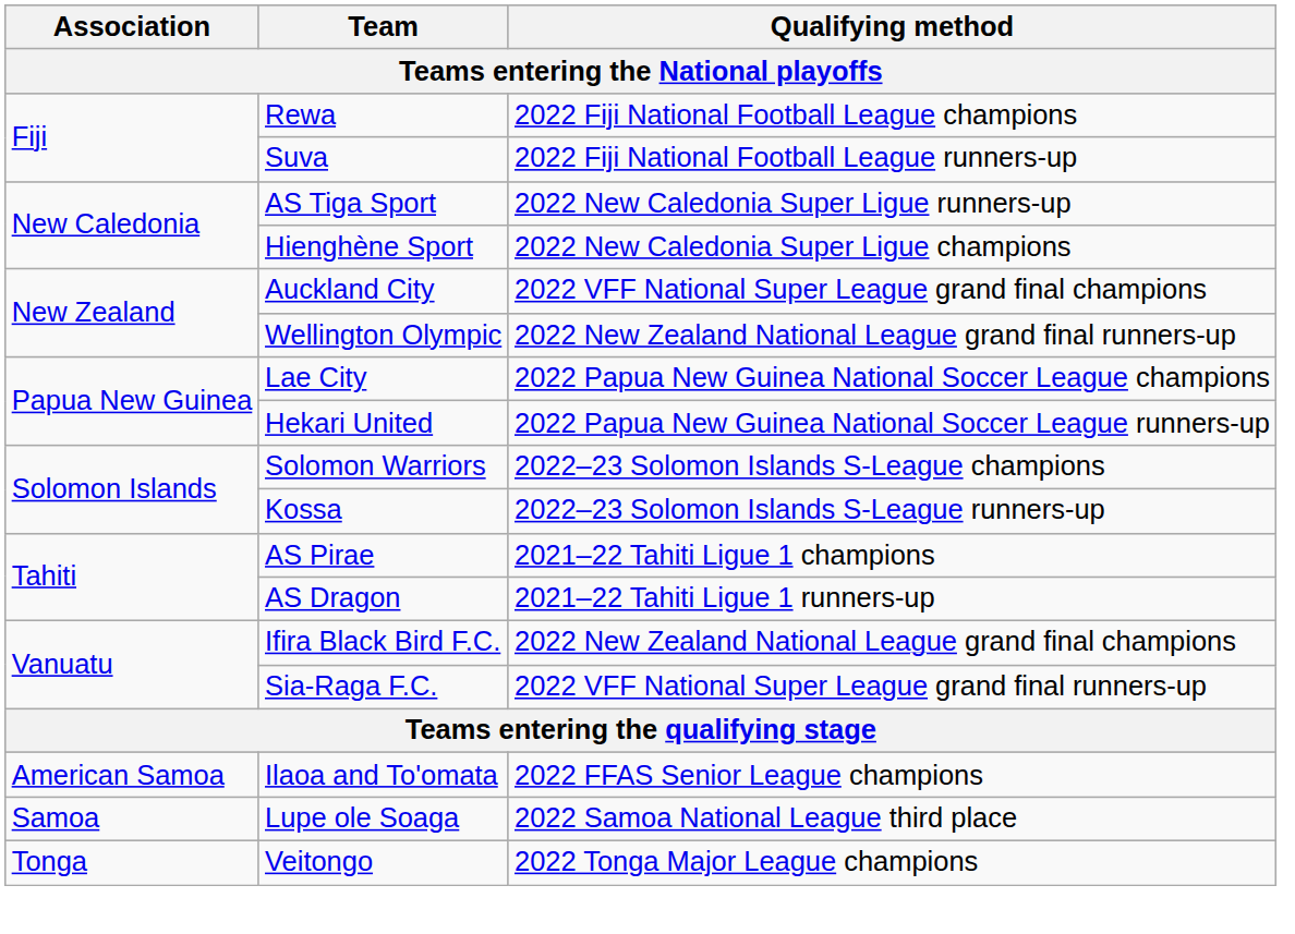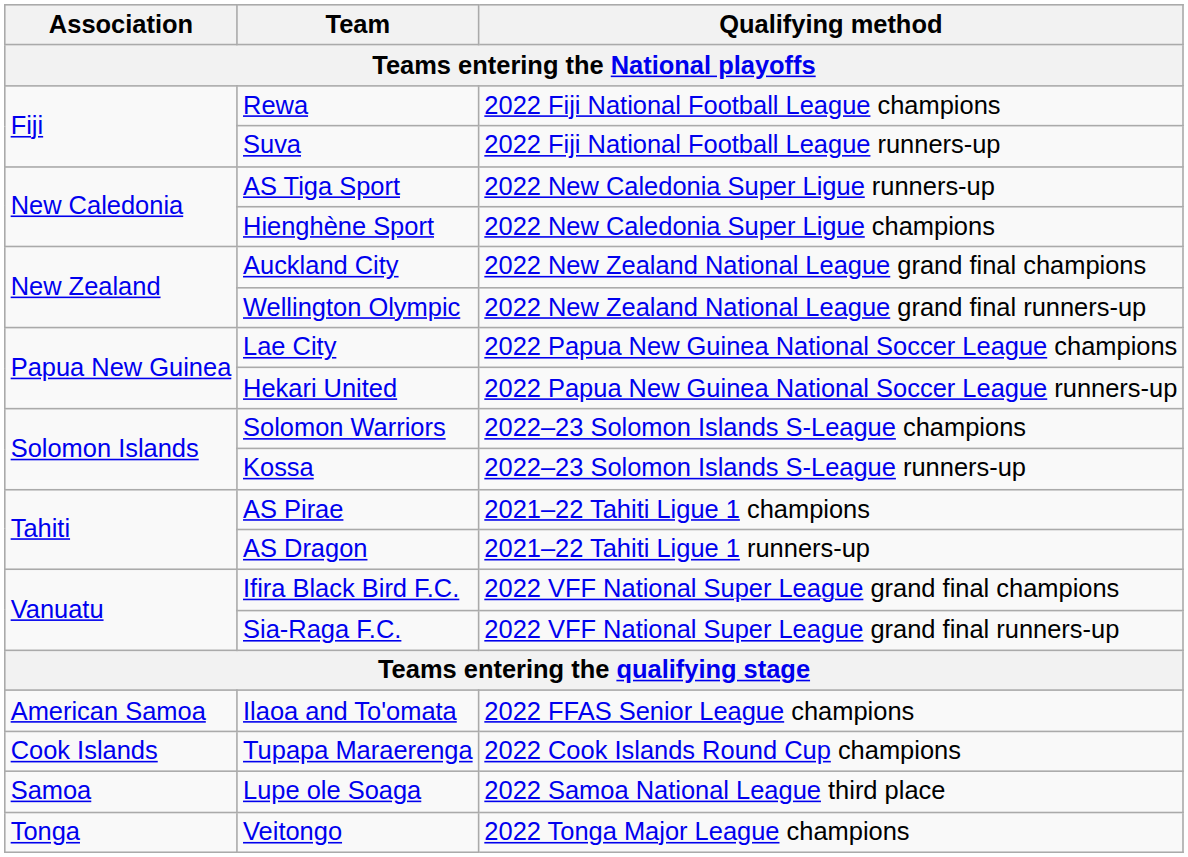Auckland City | Qualifying method: 2022 VFF National Super League grand final champions -> 2022 New Zealand National League grand final champions
Ifira Black Bird F.C. | Qualifying method: 2022 New Zealand National League grand final champions -> 2022 VFF National Super League grand final champions
+ row: Cook Islands | Tupapa Maraerenga | 2022 Cook Islands Round Cup champions
